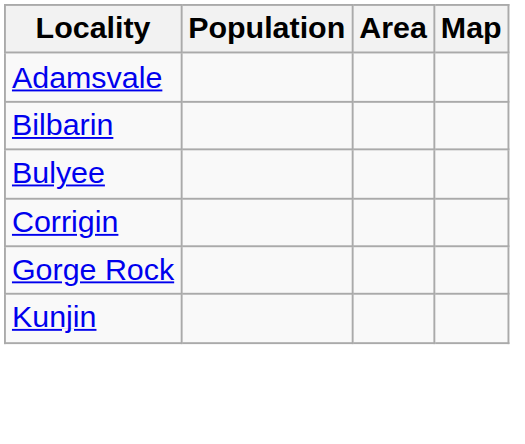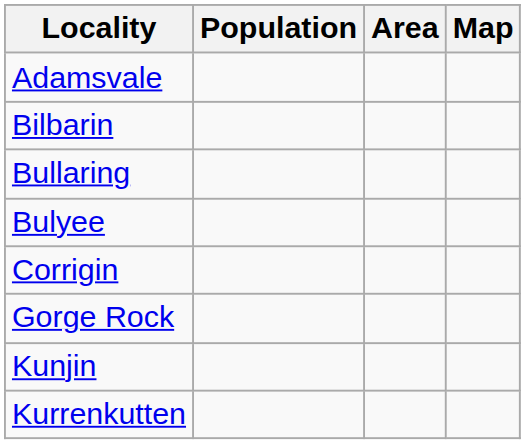+ row: Bullaring
+ row: Kurrenkutten
